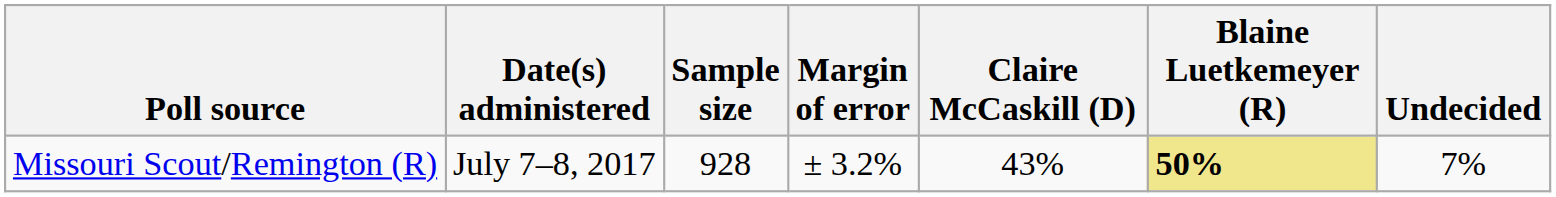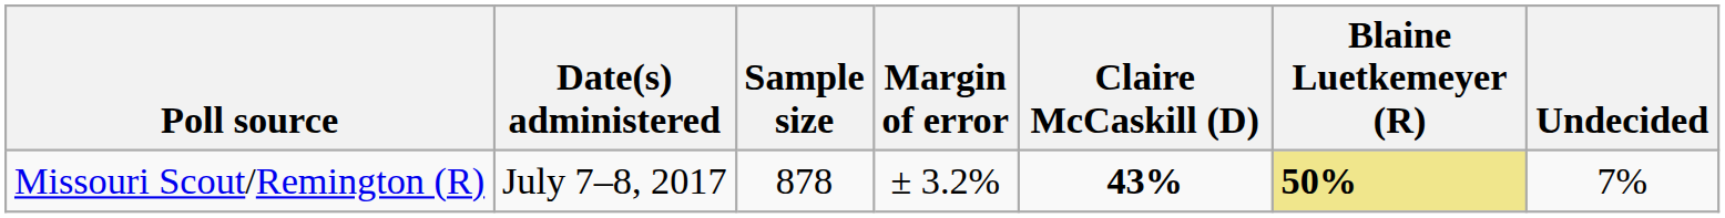Missouri Scout/Remington (R) | Sample size: 928 -> 878
Missouri Scout/Remington (R) | Claire McCaskill (D): normal -> bold
